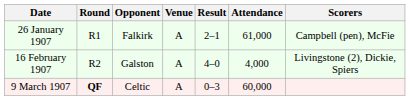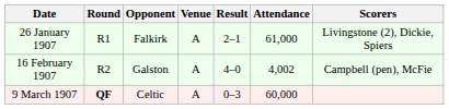26 January 1907 | Scorers: Campbell (pen), McFie -> Livingstone (2), Dickie, Spiers
16 February 1907 | Attendance: 4,000 -> 4,002
16 February 1907 | Scorers: Livingstone (2), Dickie, Spiers -> Campbell (pen), McFie
